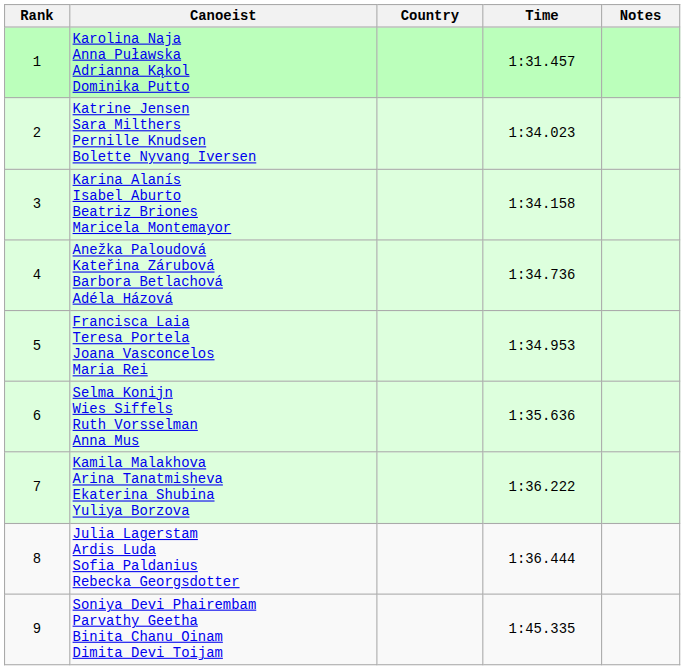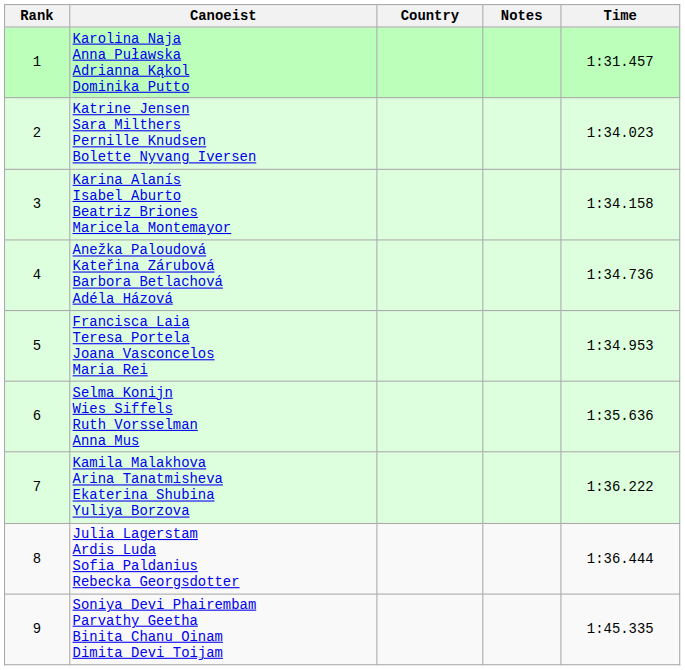columns swapped: Time <-> Notes
